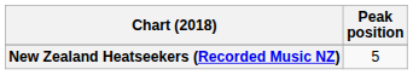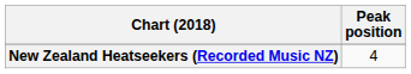New Zealand Heatseekers (Recorded Music NZ) | Peak position: 5 -> 4
